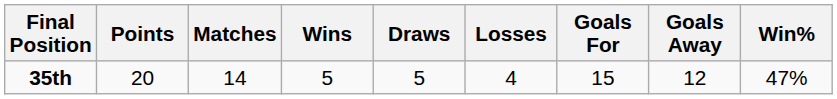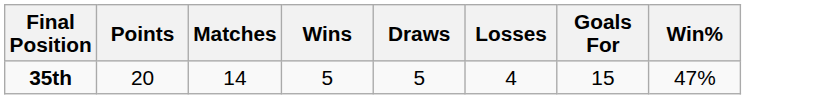- column: Goals Away | 12
